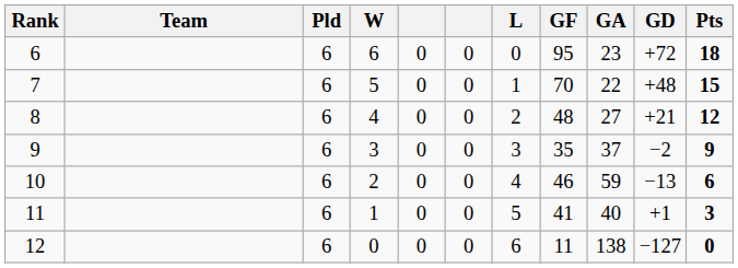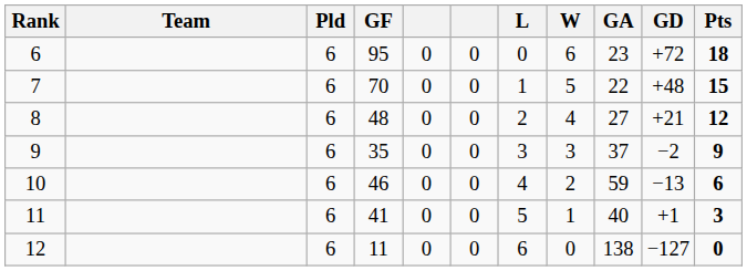columns swapped: W <-> GF
